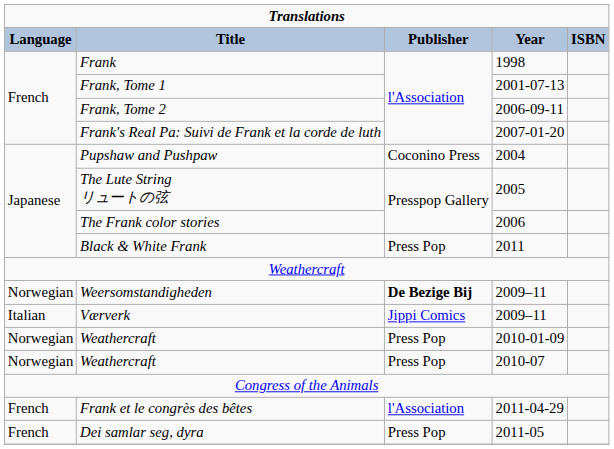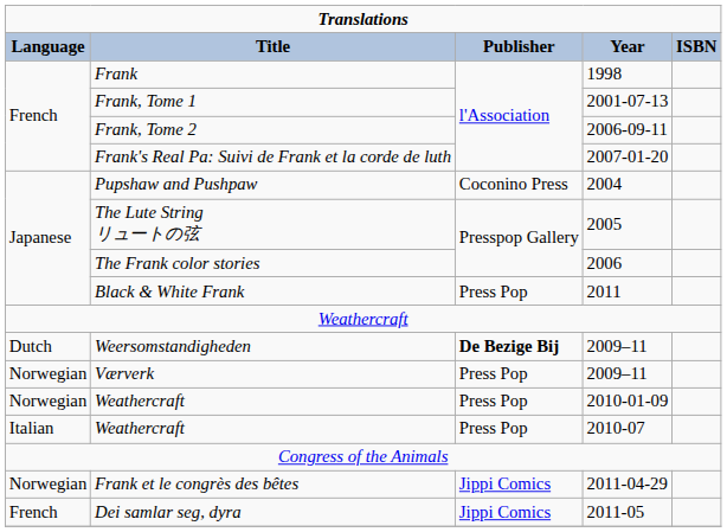Weersomstandigheden / 2009–11 | Language: Norwegian -> Dutch
Værverk / 2009–11 | Language: Italian -> Norwegian
Værverk / 2009–11 | Publisher: Jippi Comics -> Press Pop
2010-07 | Language: Norwegian -> Italian
2011-04-29 | Language: French -> Norwegian
2011-04-29 | Publisher: l'Association -> Jippi Comics
2011-05 | Publisher: Press Pop -> Jippi Comics
